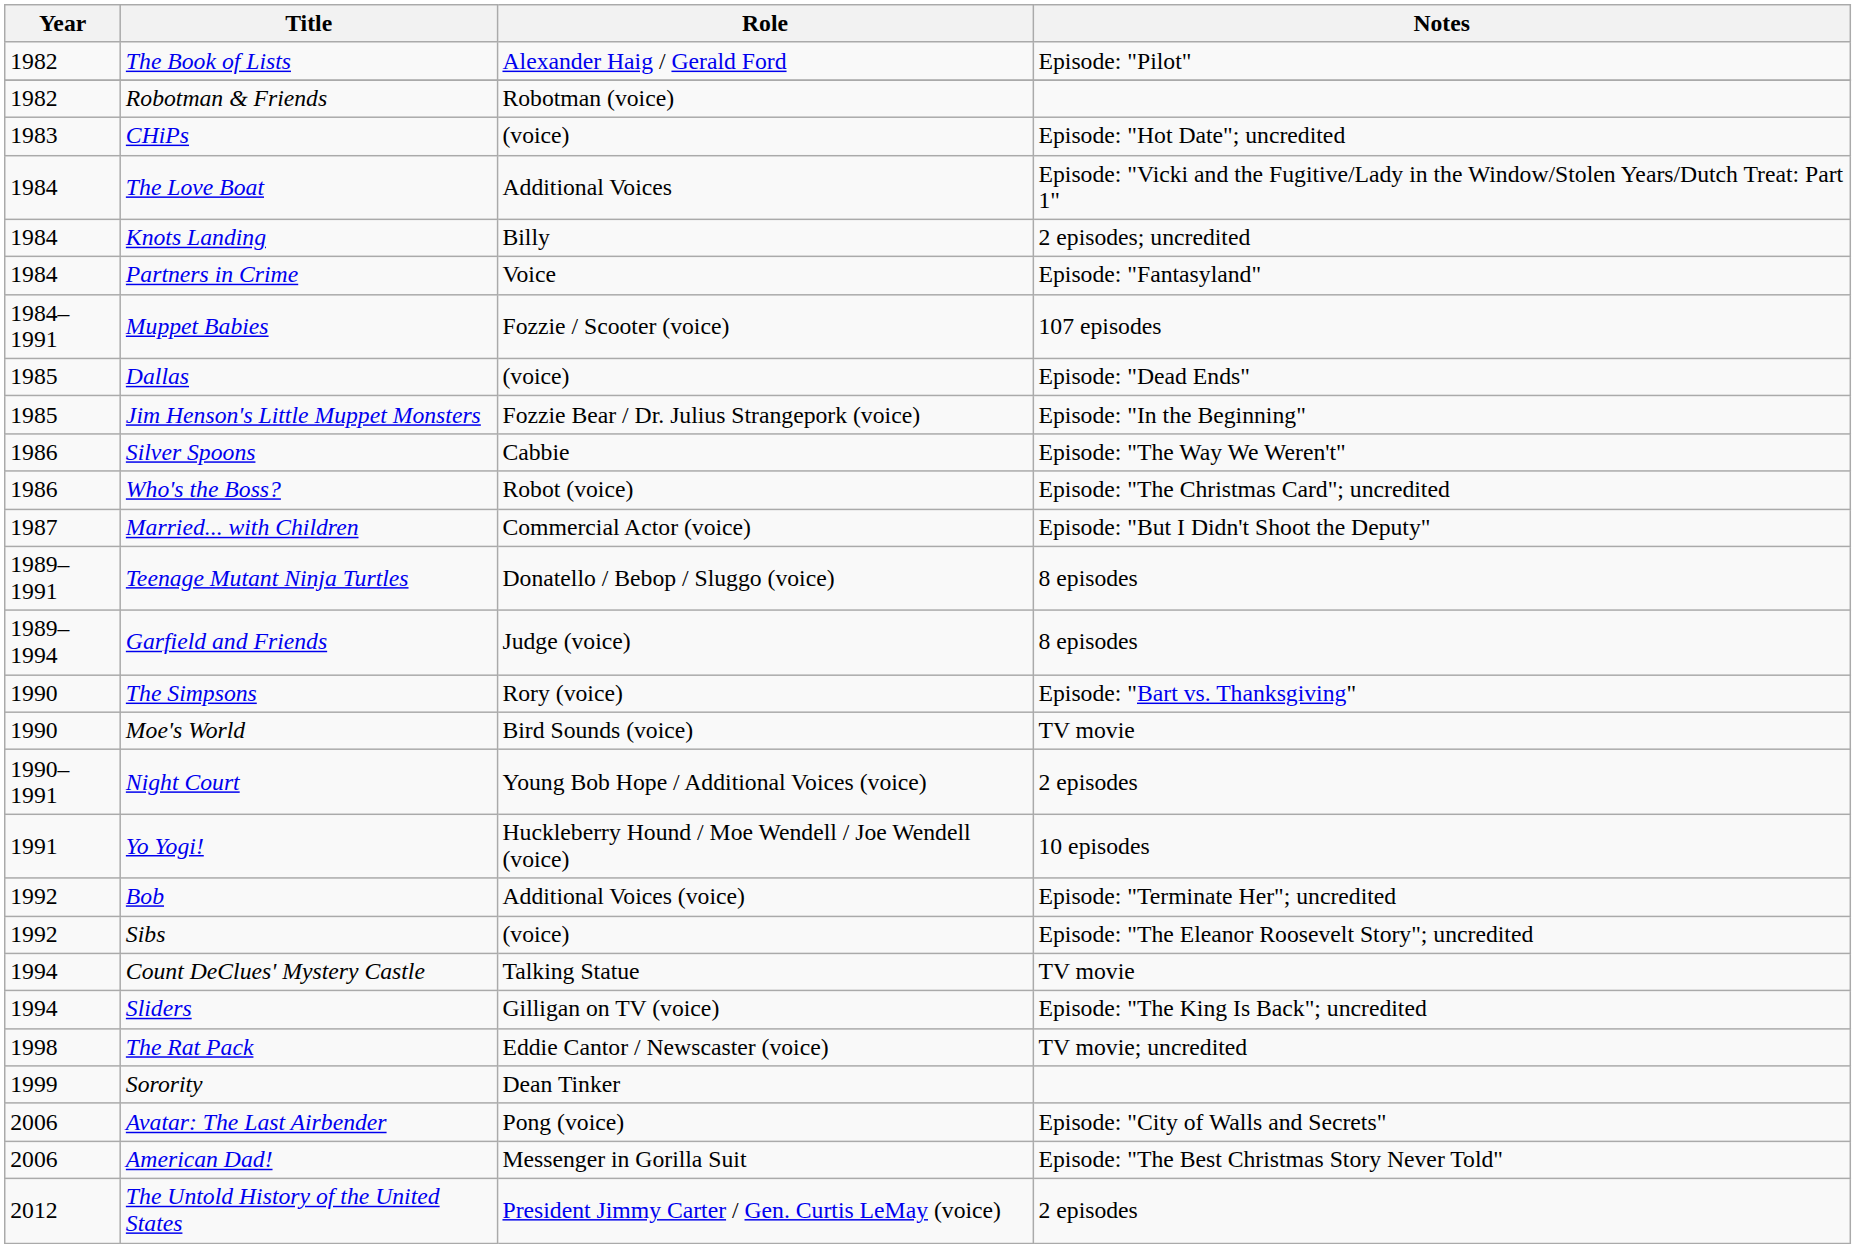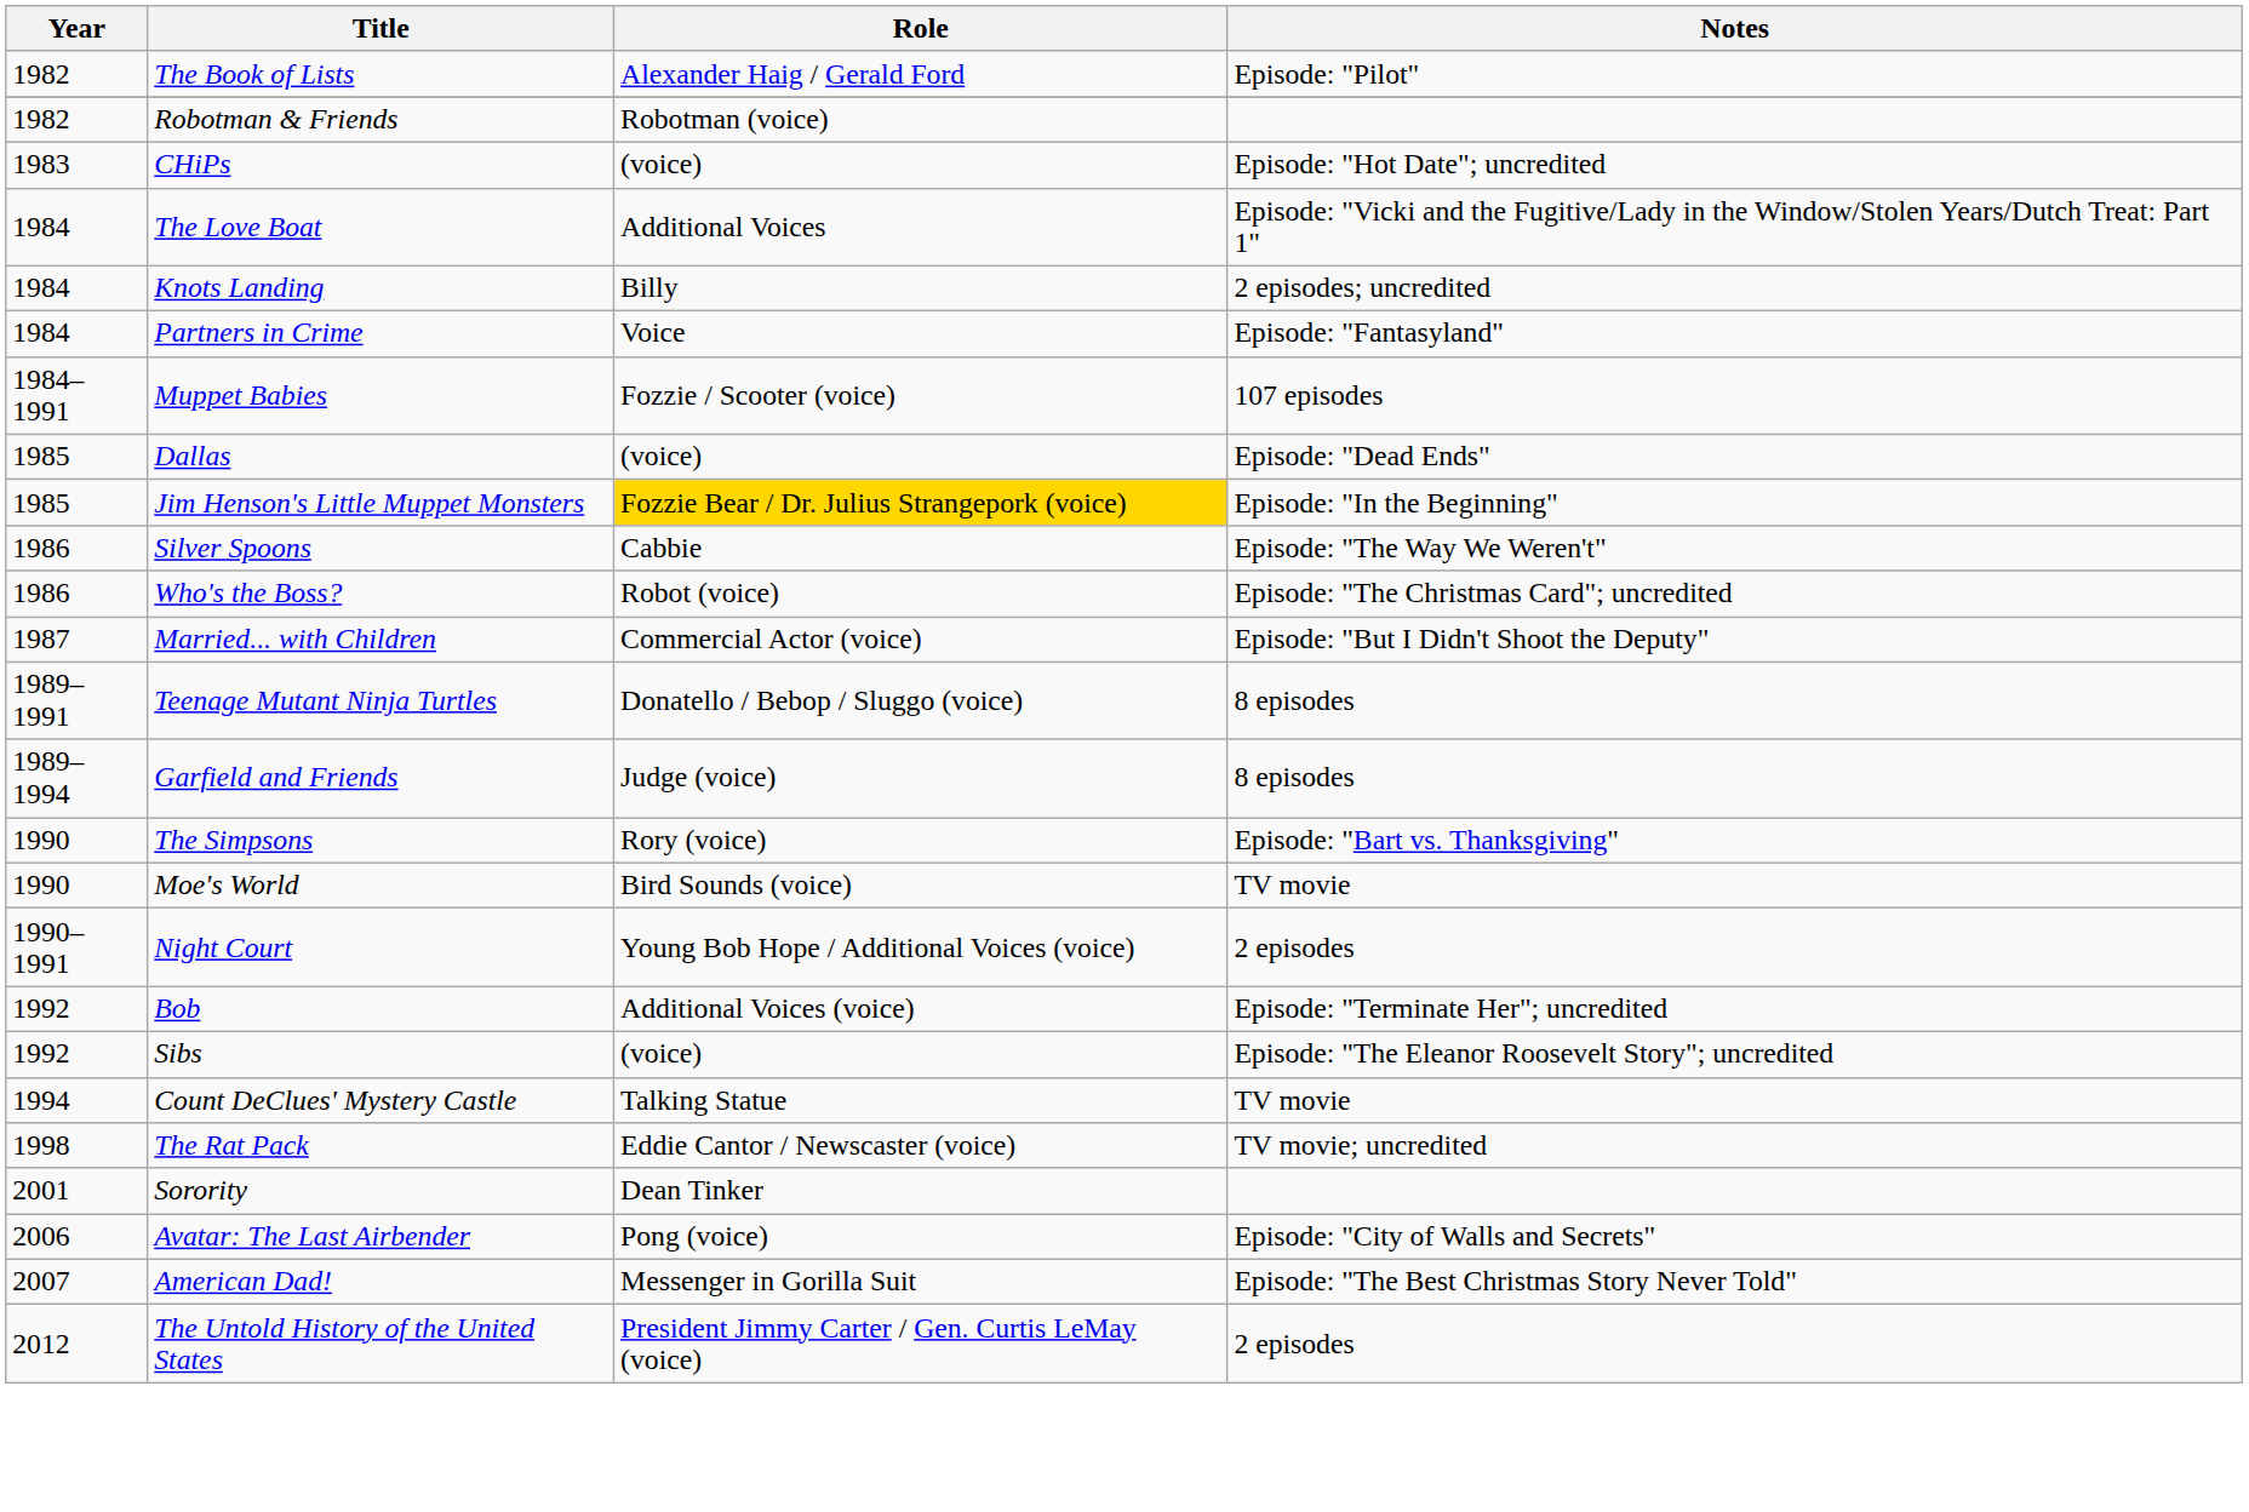Jim Henson's Little Muppet Monsters | Role: no background -> gold background
- row: 1991 | Yo Yogi! | Huckleberry Hound / Moe Wendell / Joe Wendell (voice) | 10 episodes
- row: 1994 | Sliders | Gilligan on TV (voice) | Episode: "The King Is Back"; uncredited
Sorority | Year: 1999 -> 2001
American Dad! | Year: 2006 -> 2007
